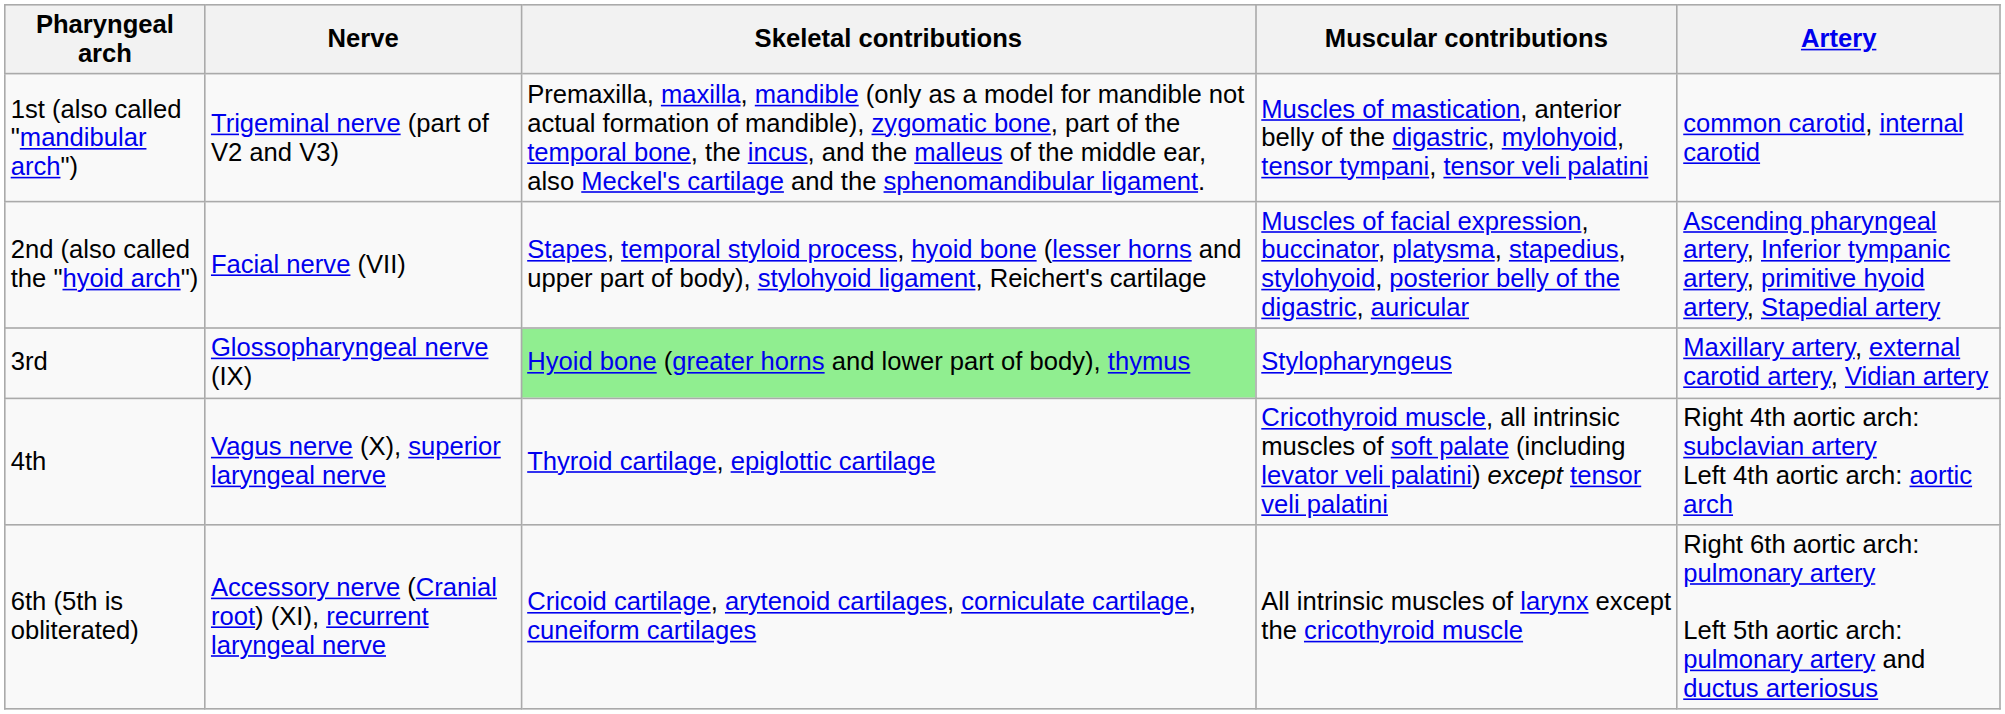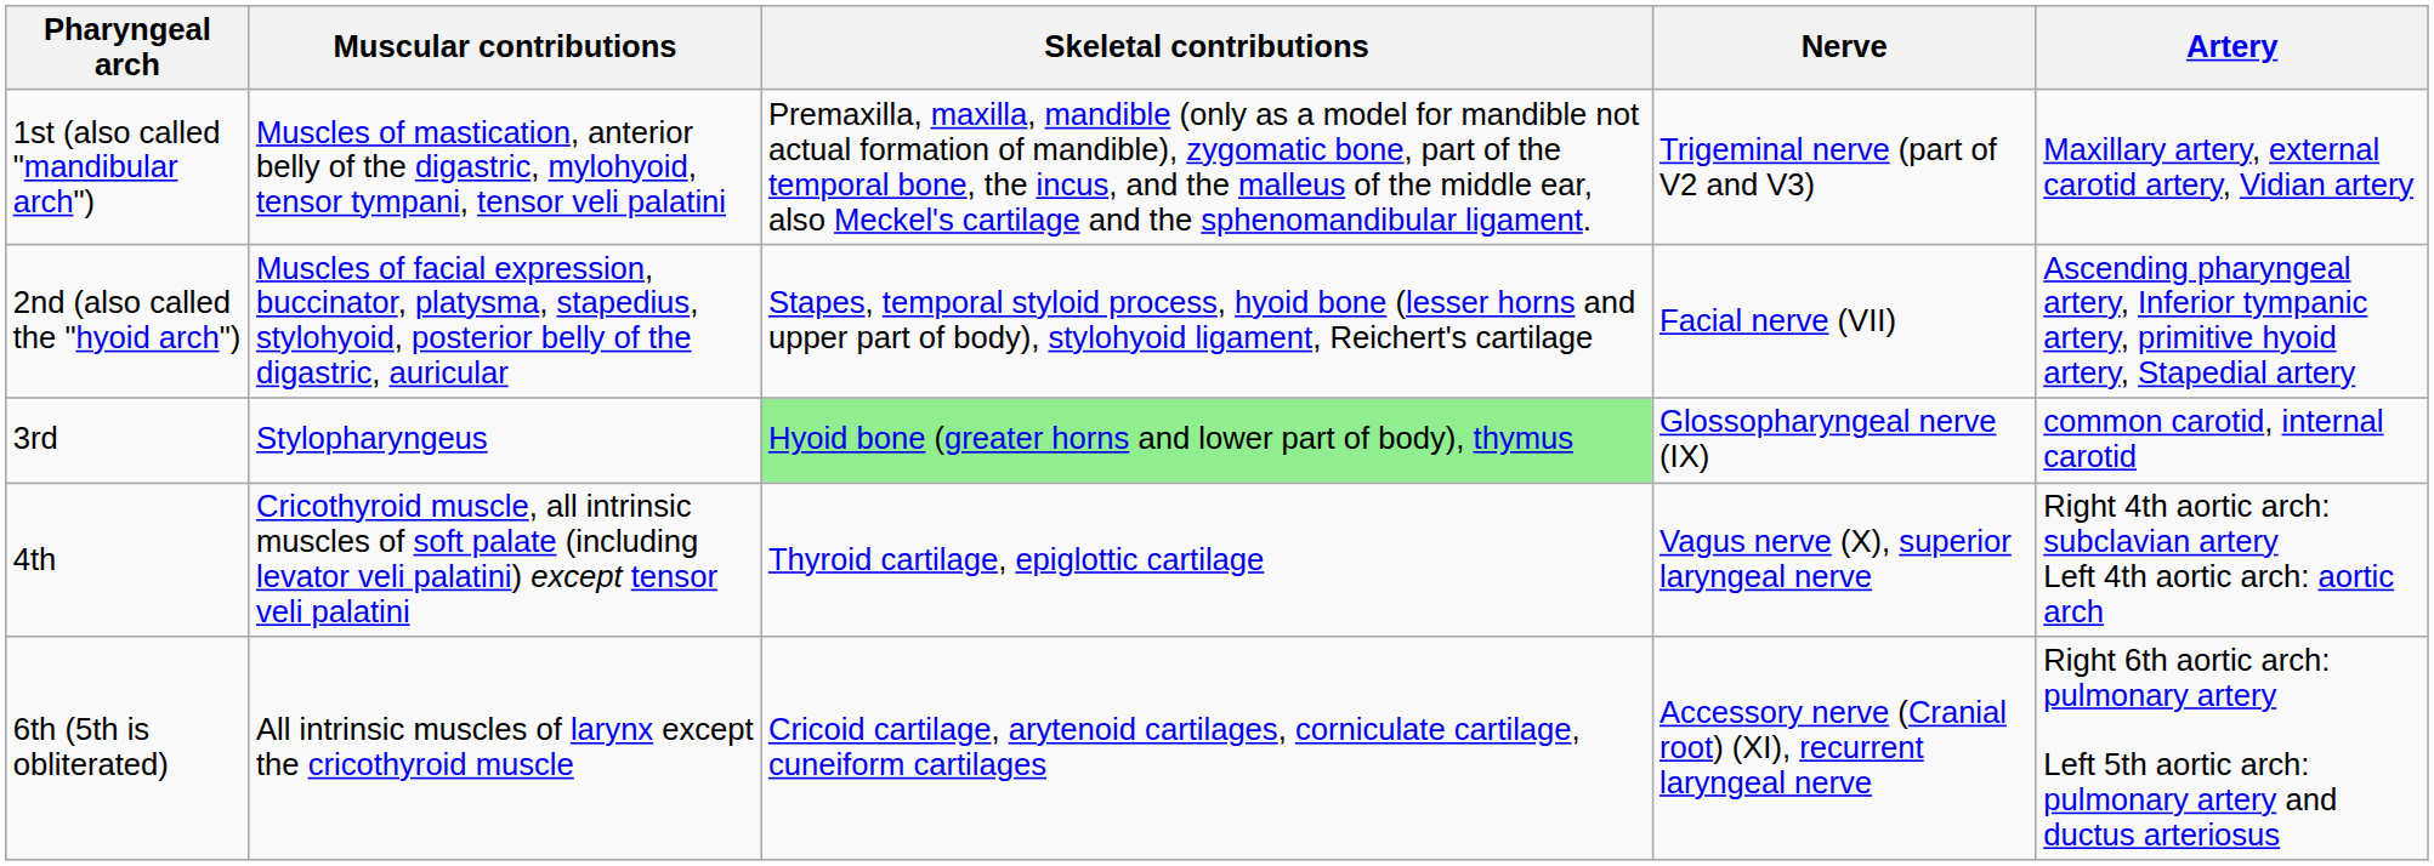columns swapped: Muscular contributions <-> Nerve
1st (also called "mandibular arch") | Artery: common carotid, internal carotid -> Maxillary artery, external carotid artery, Vidian artery
3rd | Artery: Maxillary artery, external carotid artery, Vidian artery -> common carotid, internal carotid
